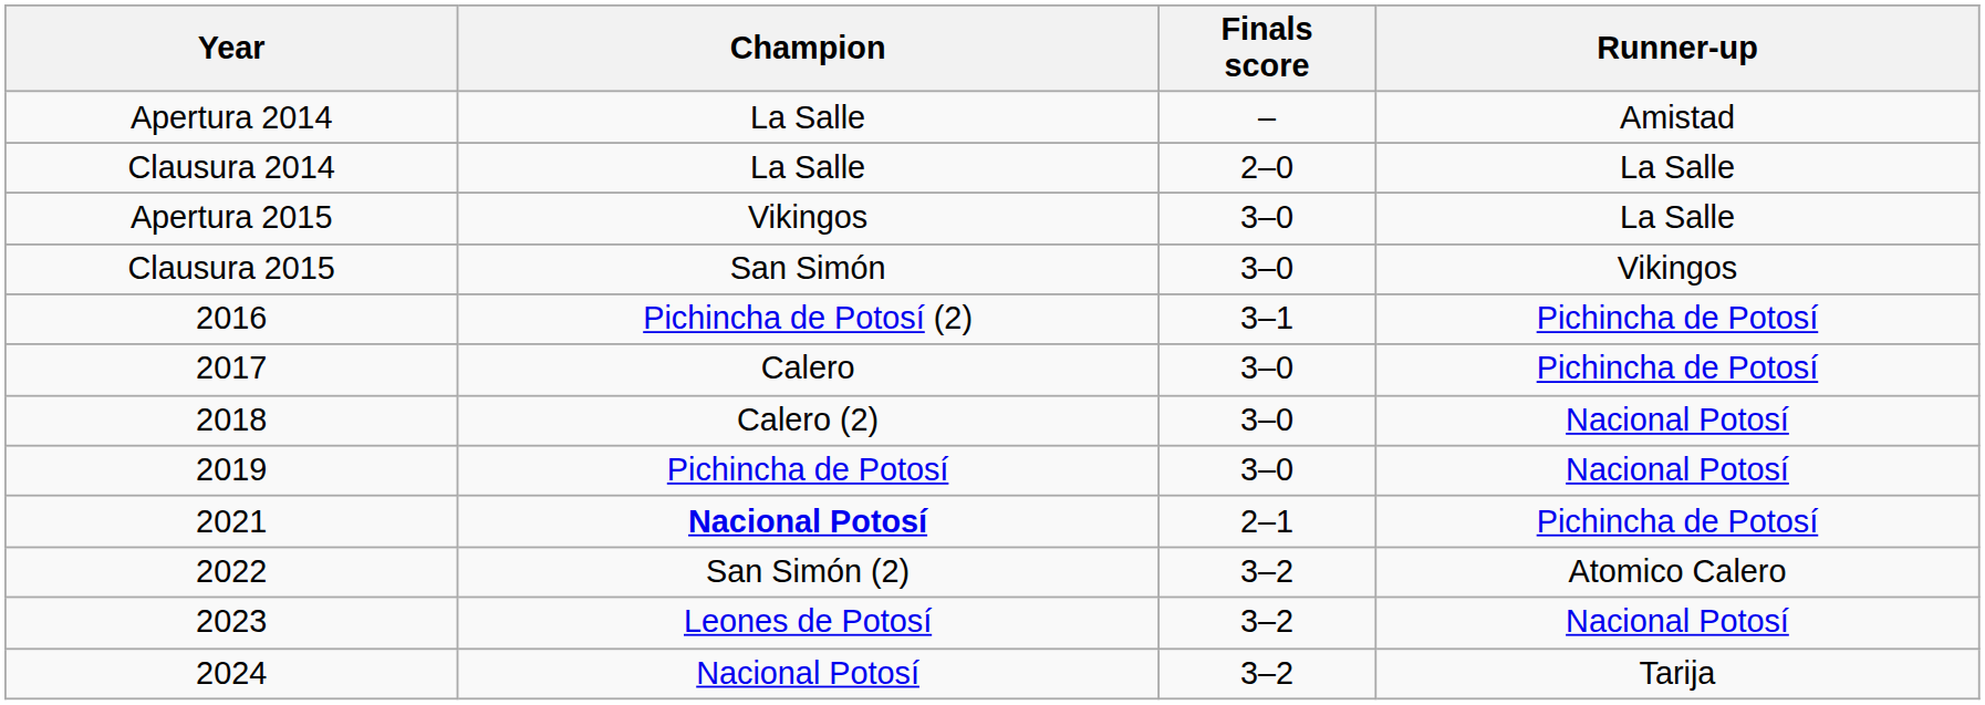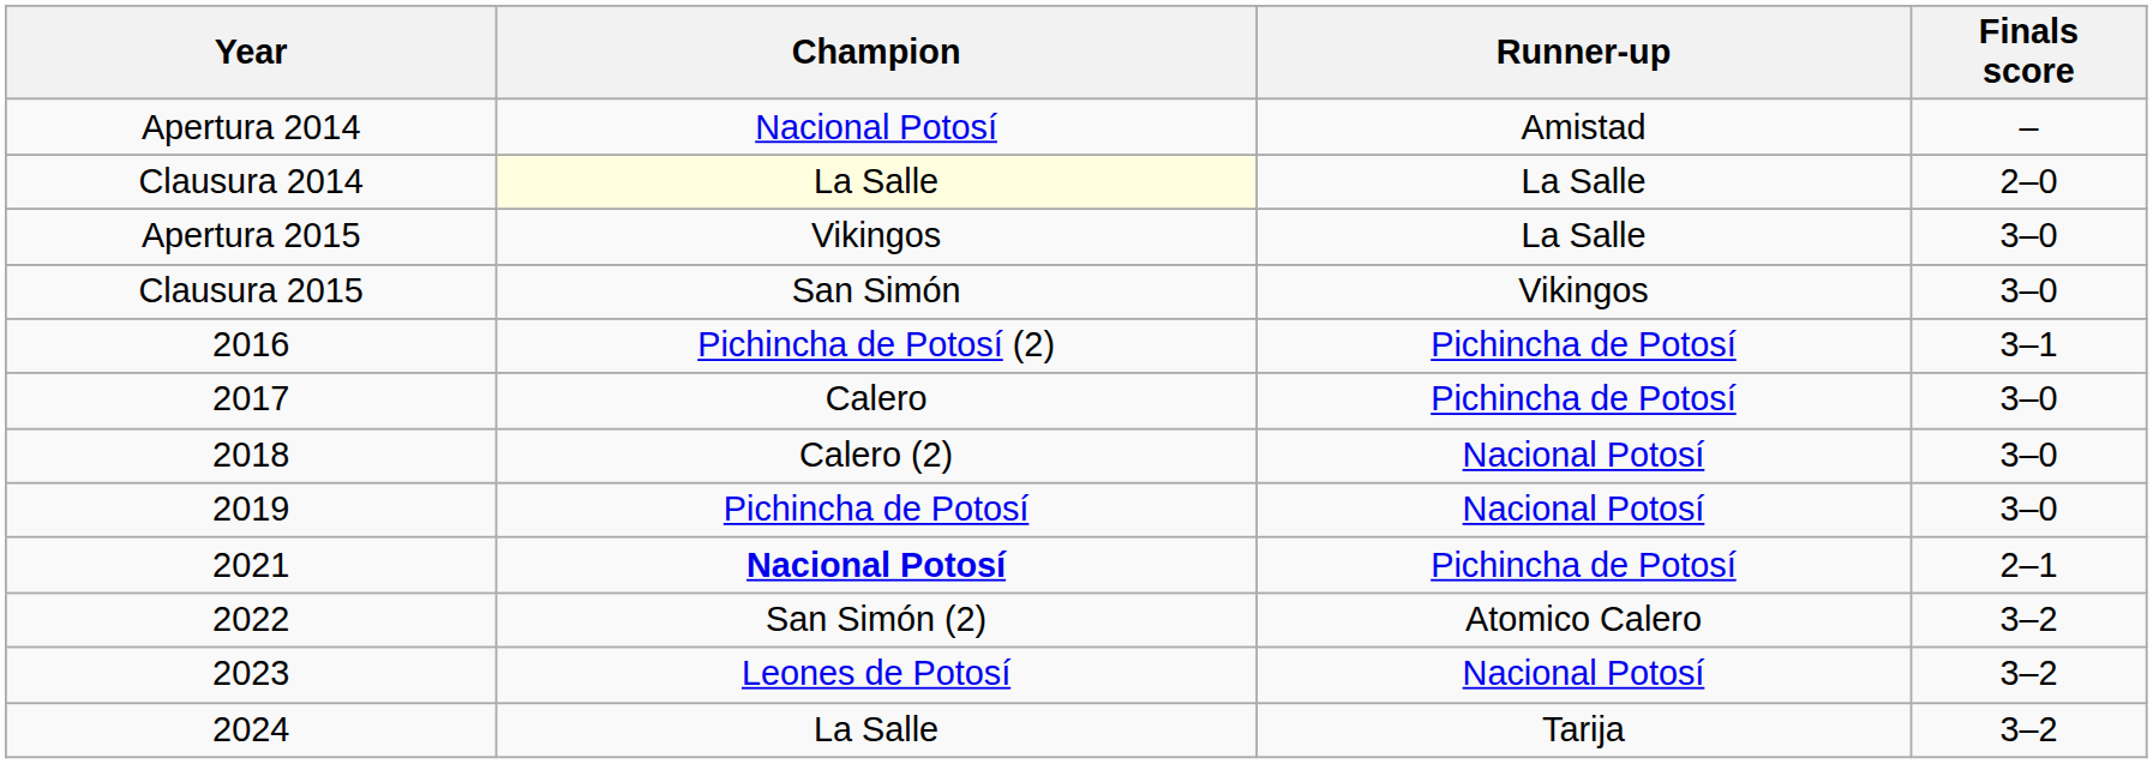columns swapped: Runner-up <-> Finals score
Apertura 2014 | Champion: La Salle -> Nacional Potosí
Clausura 2014 | Champion: no background -> lightyellow background
2024 | Champion: Nacional Potosí -> La Salle
